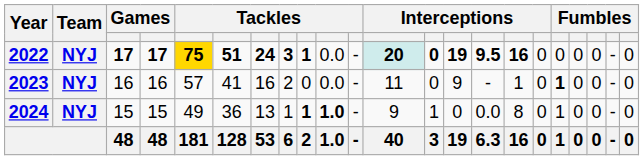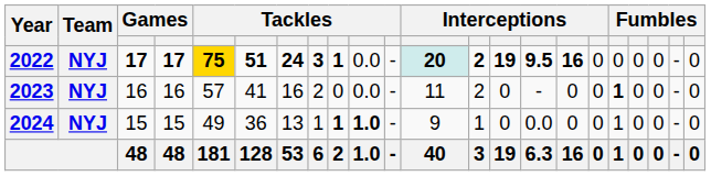2022 | column 13: 0 -> 2
2023 | column 13: 0 -> 2
2023 | column 14: 9 -> 0
2023 | column 16: 1 -> 0
2024 | column 16: 8 -> 0
